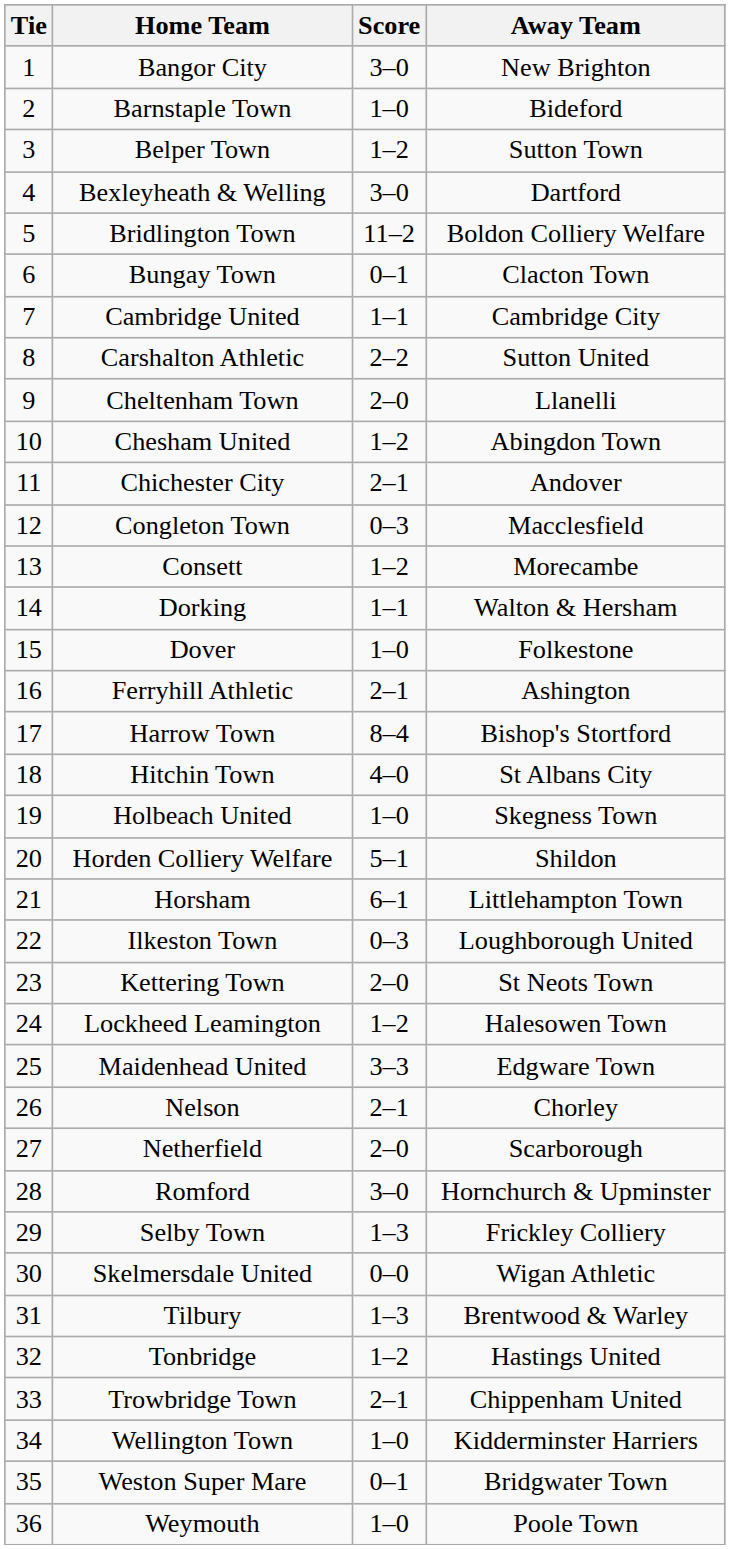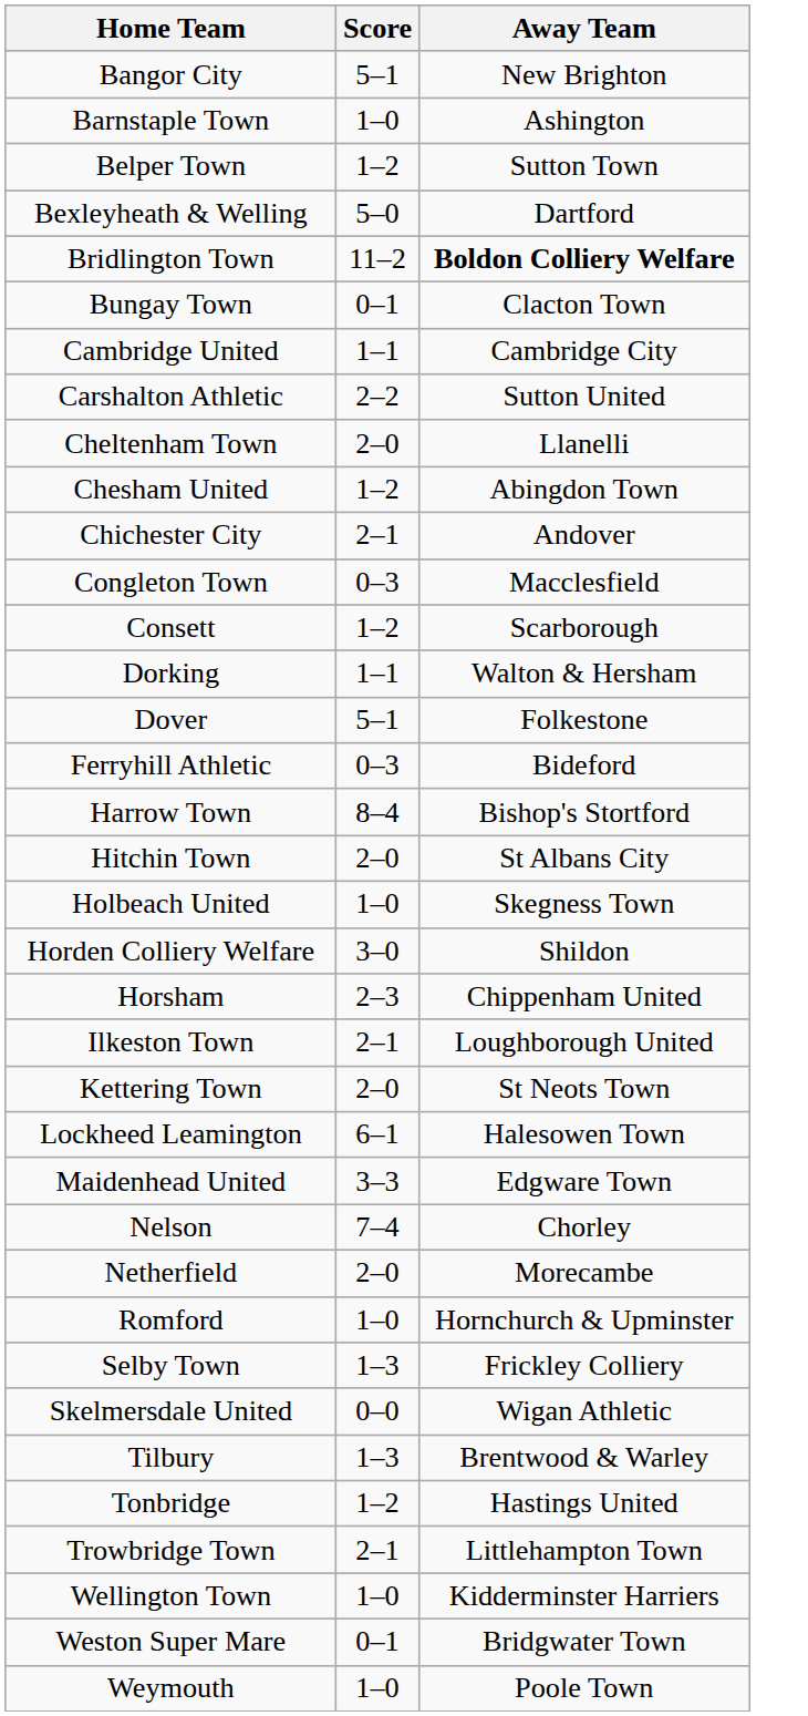- column: Tie | 1 | 2 | 3 | 4 | 5 | 6 | 7 | 8 | 9 | 10 | 11 | 12 | 13 | 14 | 15 | 16 | 17 | 18 | 19 | 20 | 21 | 22 | 23 | 24 | 25 | 26 | 27 | 28 | 29 | 30 | 31 | 32 | 33 | 34 | 35 | 36
Bangor City | Score: 3–0 -> 5–1
Barnstaple Town | Away Team: Bideford -> Ashington
Bexleyheath & Welling | Score: 3–0 -> 5–0
Bridlington Town | Away Team: normal -> bold
Consett | Away Team: Morecambe -> Scarborough
Dover | Score: 1–0 -> 5–1
Ferryhill Athletic | Score: 2–1 -> 0–3
Ferryhill Athletic | Away Team: Ashington -> Bideford
Hitchin Town | Score: 4–0 -> 2–0
Horden Colliery Welfare | Score: 5–1 -> 3–0
Horsham | Score: 6–1 -> 2–3
Horsham | Away Team: Littlehampton Town -> Chippenham United
Ilkeston Town | Score: 0–3 -> 2–1
Lockheed Leamington | Score: 1–2 -> 6–1
Nelson | Score: 2–1 -> 7–4
Netherfield | Away Team: Scarborough -> Morecambe
Romford | Score: 3–0 -> 1–0
Trowbridge Town | Away Team: Chippenham United -> Littlehampton Town
